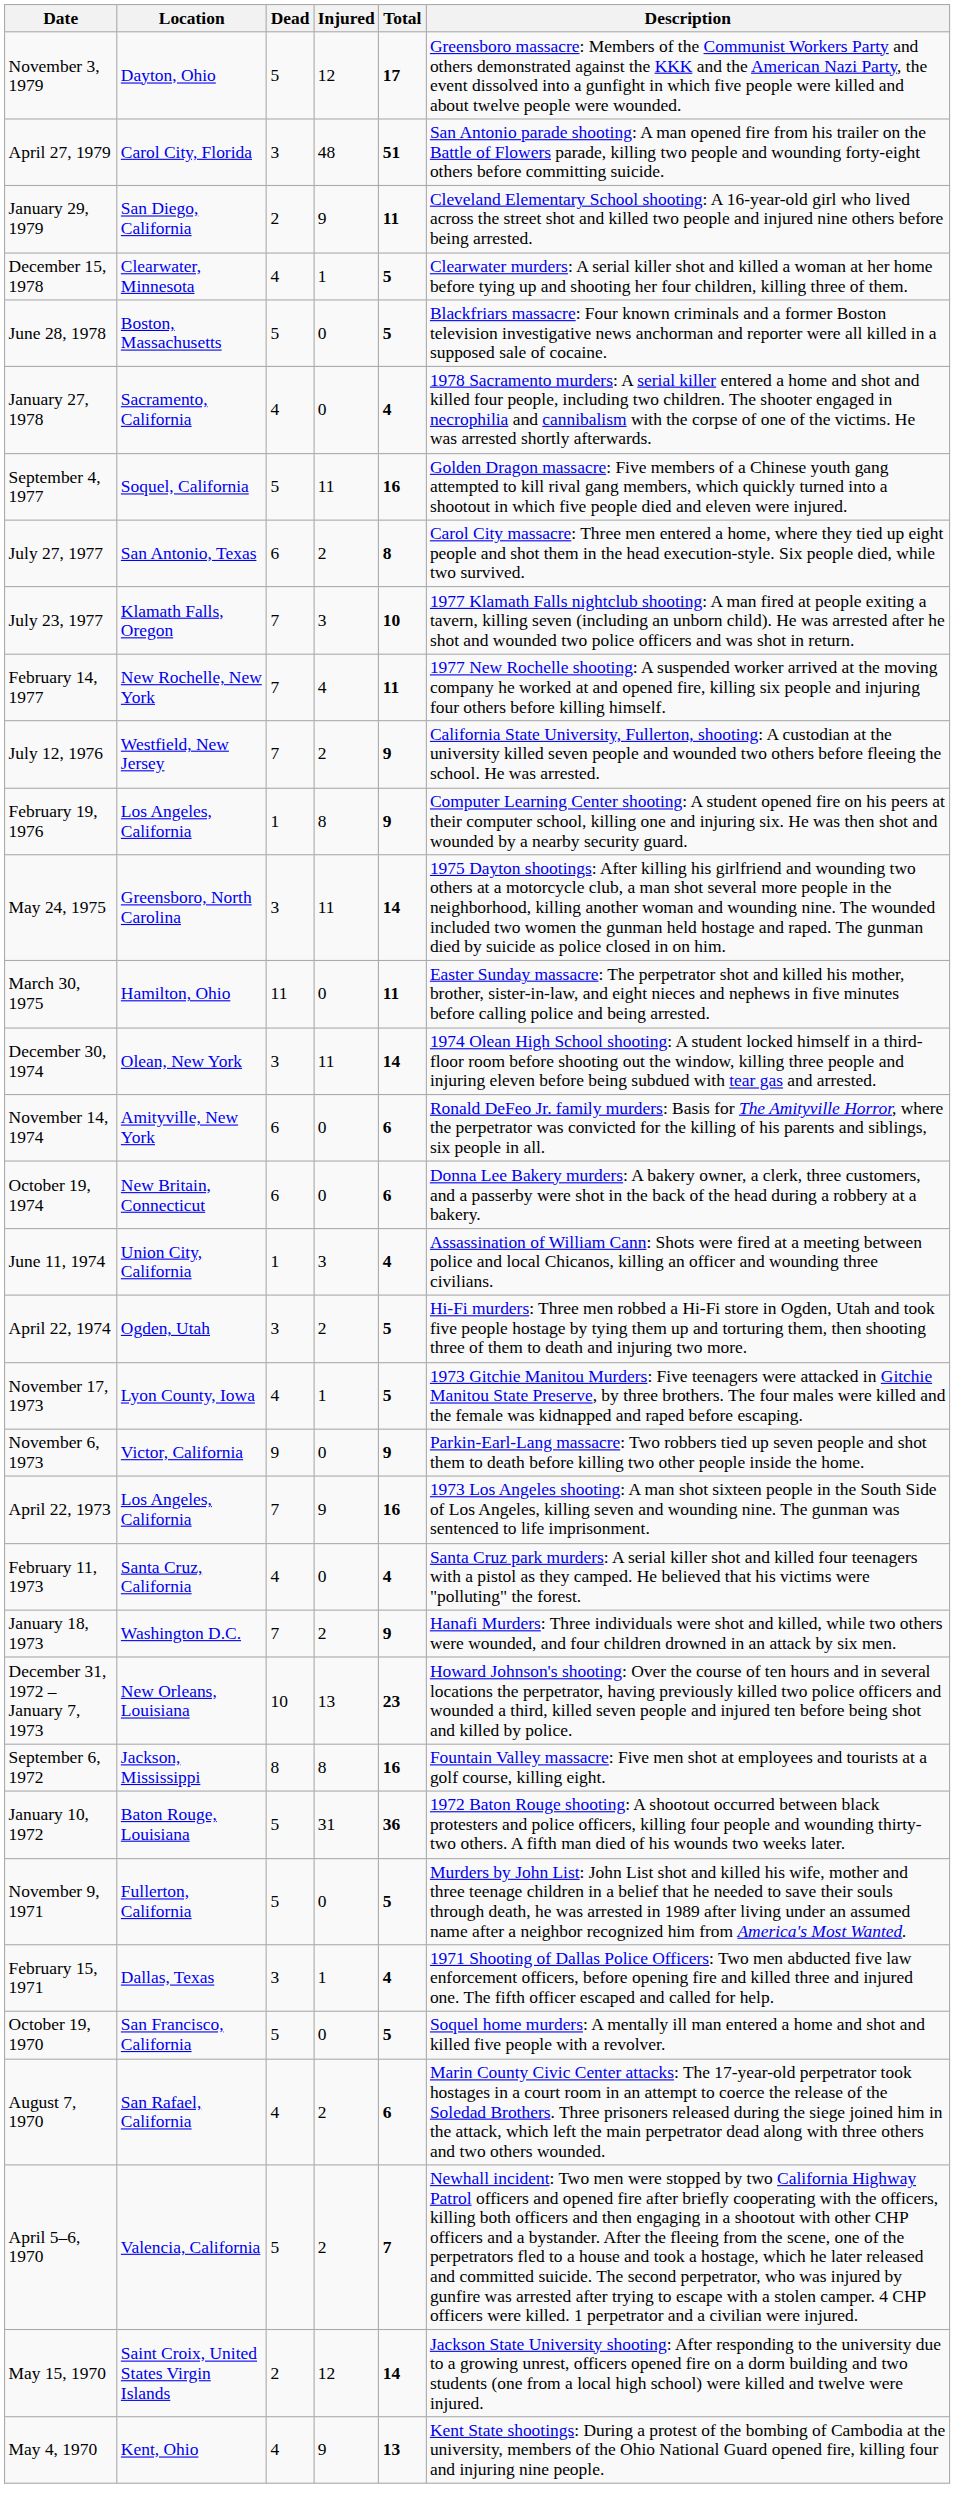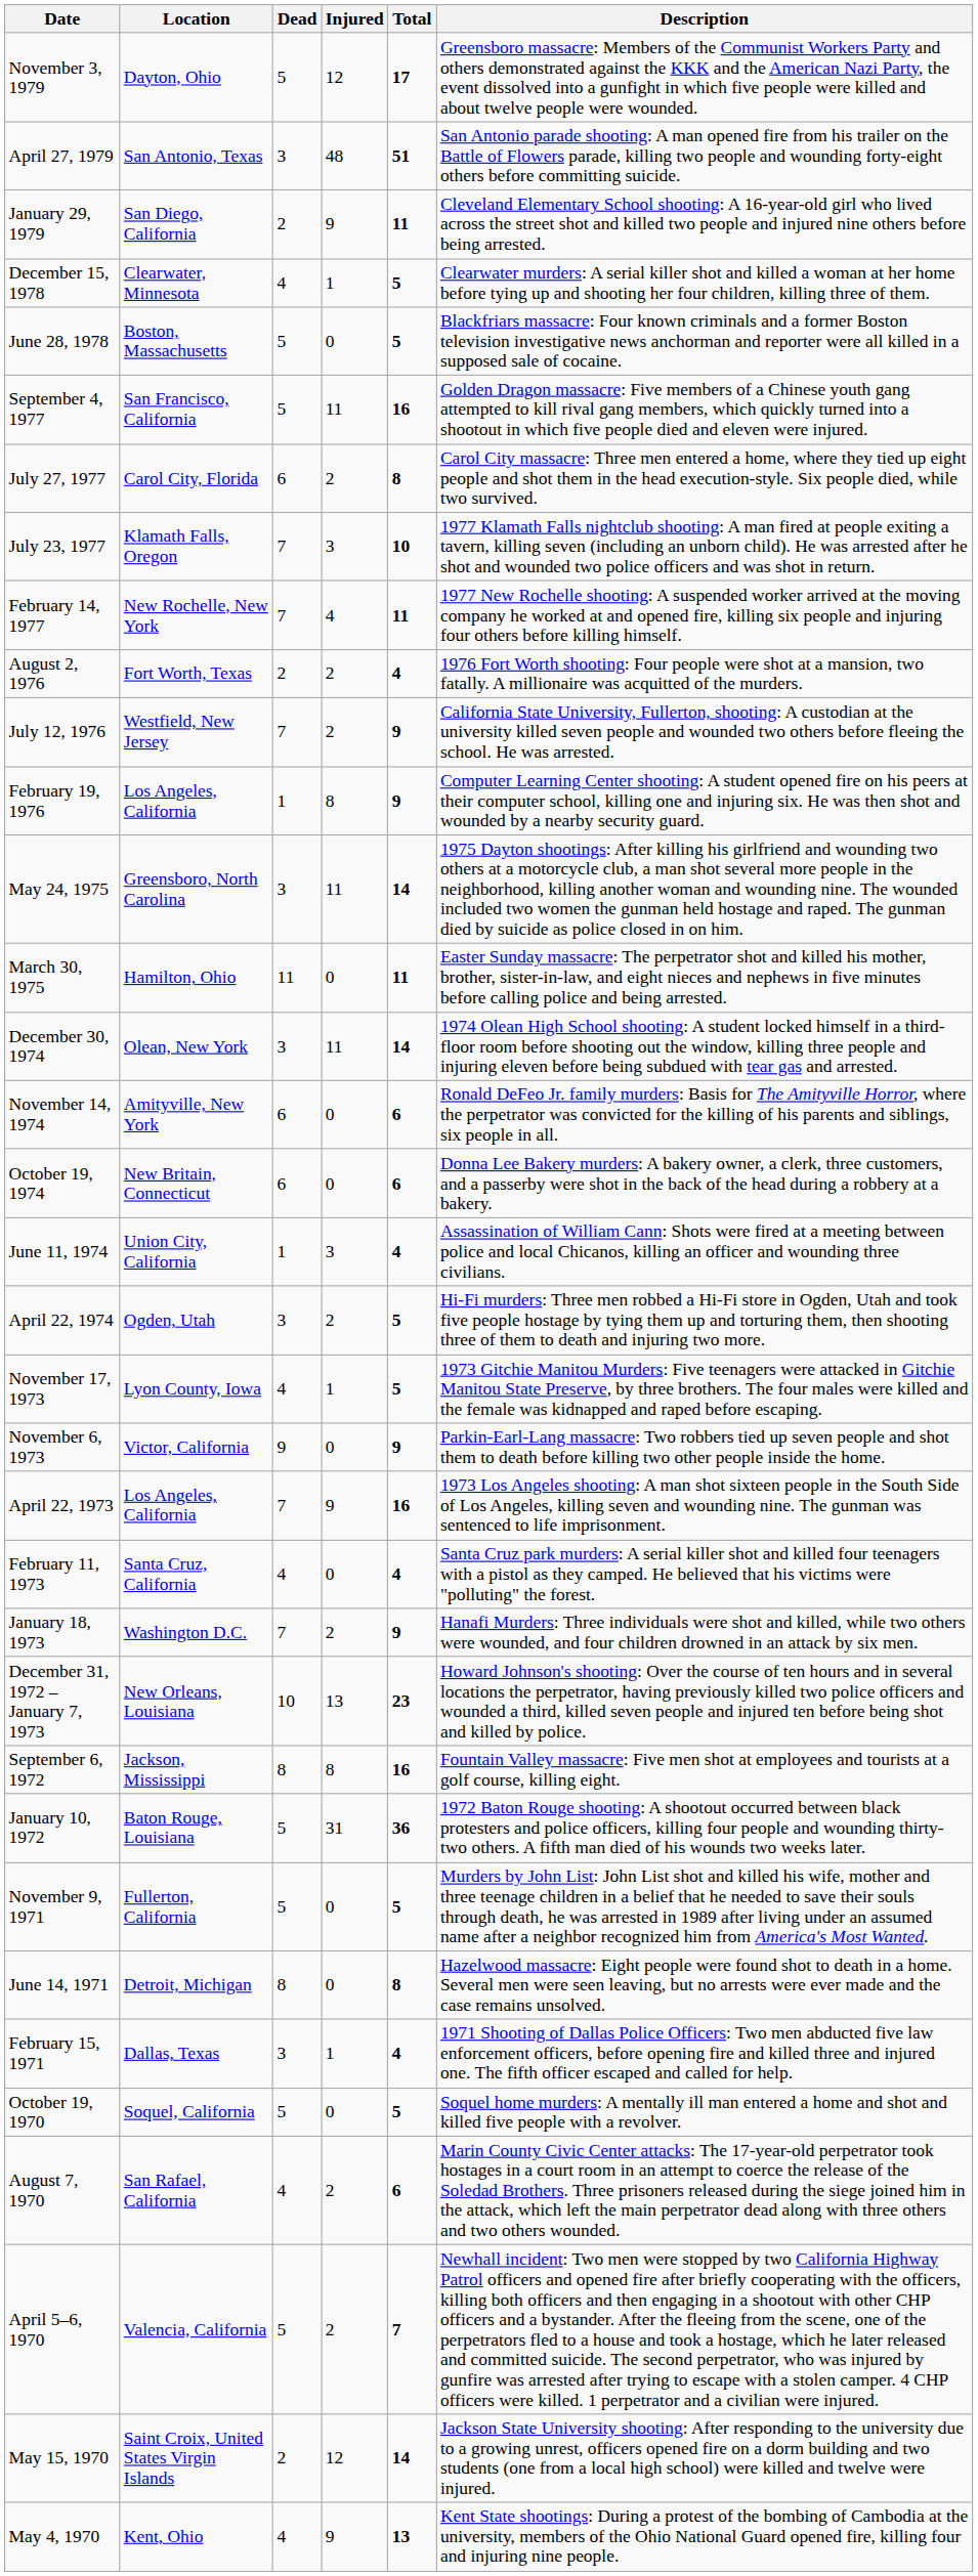April 27, 1979 | Location: Carol City, Florida -> San Antonio, Texas
- row: January 27, 1978 | Sacramento, California | 4 | 0 | 4 | 1978 Sacramento murders: A serial killer entered a home and shot and killed four people, including two children. The shooter engaged in necrophilia and cannibalism with the corpse of one of the victims. He was arrested shortly afterwards.
September 4, 1977 | Location: Soquel, California -> San Francisco, California
July 27, 1977 | Location: San Antonio, Texas -> Carol City, Florida
+ row: August 2, 1976 | Fort Worth, Texas | 2 | 2 | 4 | 1976 Fort Worth shooting: Four people were shot at a mansion, two fatally. A millionaire was acquitted of the murders.
+ row: June 14, 1971 | Detroit, Michigan | 8 | 0 | 8 | Hazelwood massacre: Eight people were found shot to death in a home. Several men were seen leaving, but no arrests were ever made and the case remains unsolved.
October 19, 1970 | Location: San Francisco, California -> Soquel, California
